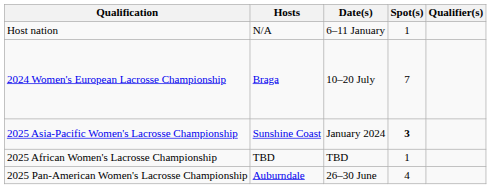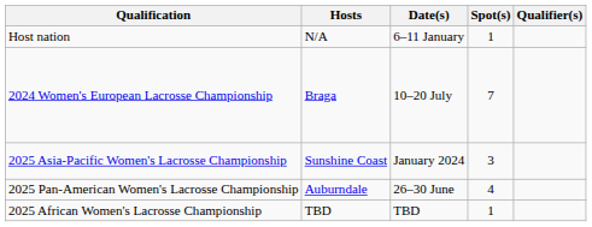2025 Asia-Pacific Women's Lacrosse Championship | Spot(s): bold -> normal
rows swapped: 2025 Pan-American Women's Lacrosse Championship <-> 2025 African Women's Lacrosse Championship
